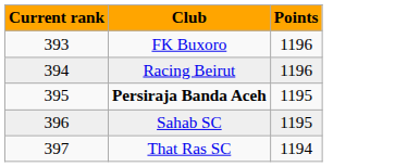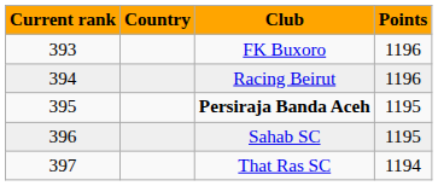+ column: Country
